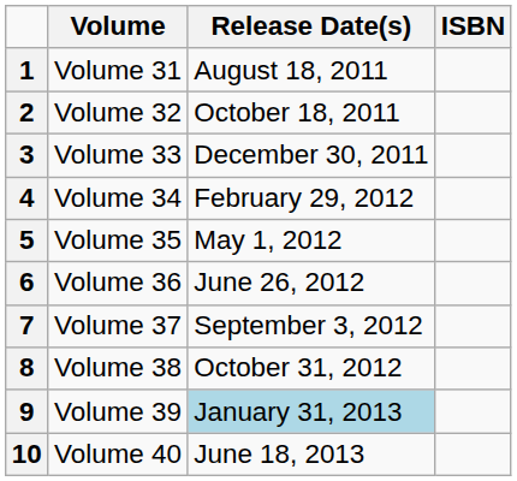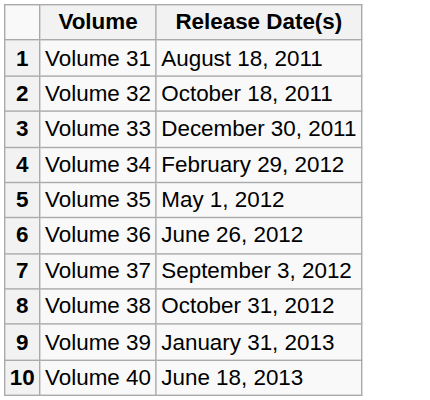- column: ISBN
9 | Release Date(s): lightblue background -> no background
